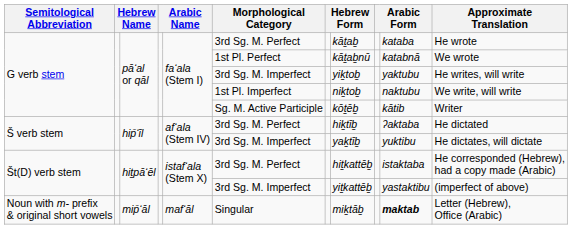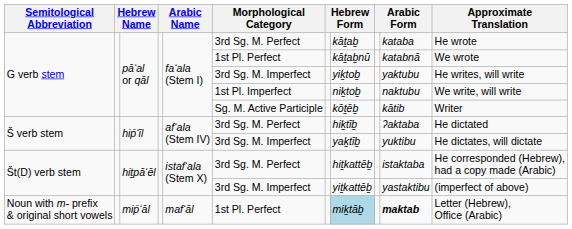Noun with m- prefix & original short vowels | Morphological Category: Singular -> 1st Pl. Perfect
Noun with m- prefix & original short vowels | column 8: no background -> lightblue background
